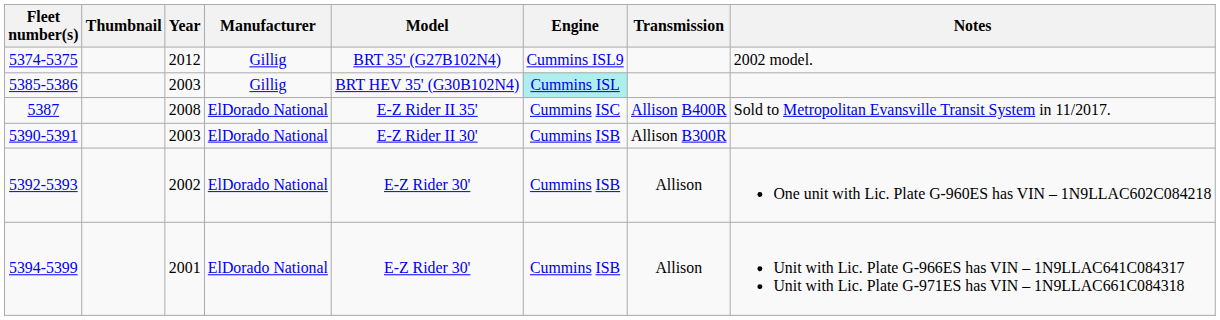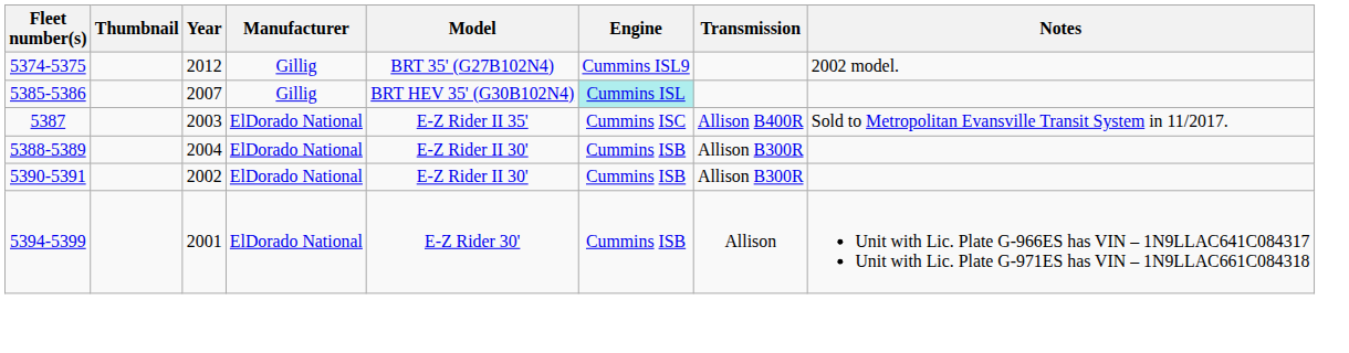5385-5386 | Year: 2003 -> 2007
5387 | Year: 2008 -> 2003
+ row: 5388-5389 | 2004 | ElDorado National | E-Z Rider II 30' | Cummins ISB | Allison B300R
5390-5391 | Year: 2003 -> 2002
- row: 5392-5393 | 2002 | ElDorado National | E-Z Rider 30' | Cummins ISB | Allison | One unit with Lic. Plate G-960ES has VIN – 1N9LLAC602C084218
